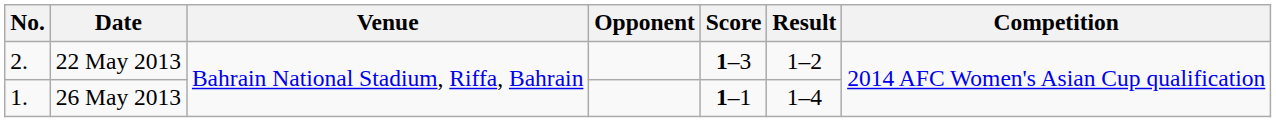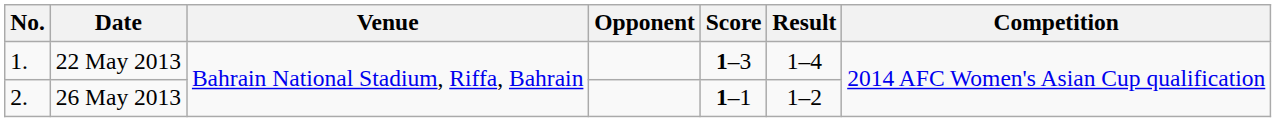22 May 2013 | No.: 2. -> 1.
22 May 2013 | Result: 1–2 -> 1–4
26 May 2013 | No.: 1. -> 2.
26 May 2013 | Result: 1–4 -> 1–2
